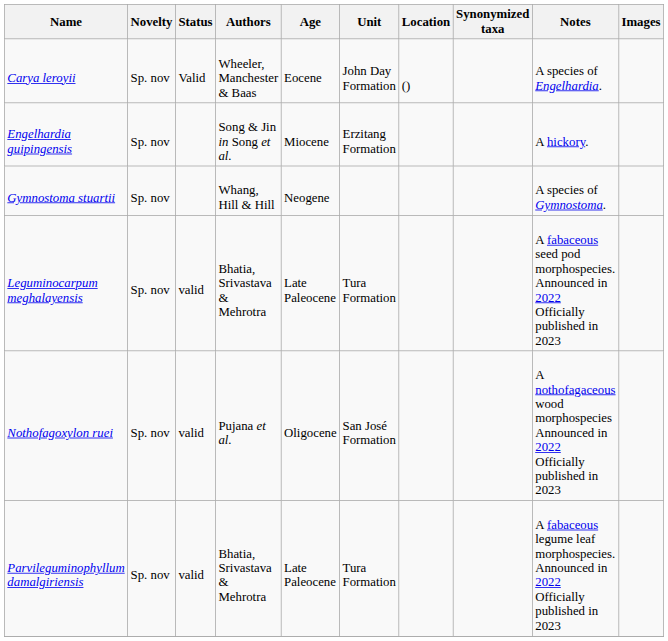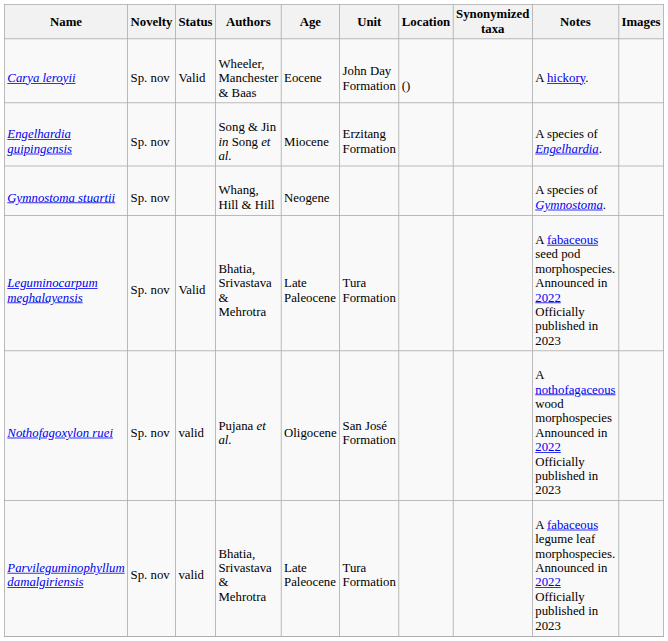Carya leroyii | Notes: A species of Engelhardia. -> A hickory.
Engelhardia guipingensis | Notes: A hickory. -> A species of Engelhardia.
Leguminocarpum meghalayensis | Status: valid -> Valid
